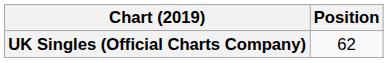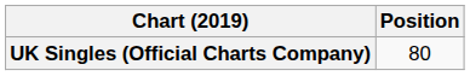UK Singles (Official Charts Company) | Position: 62 -> 80
